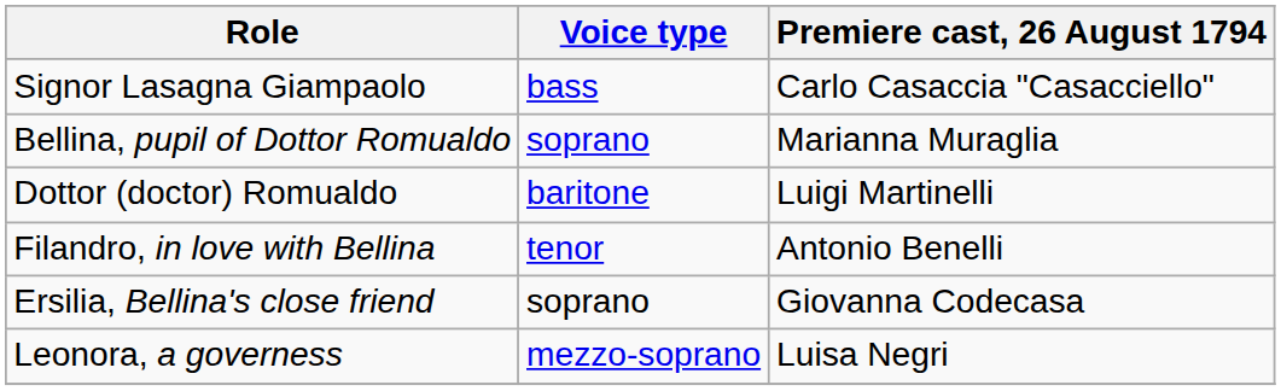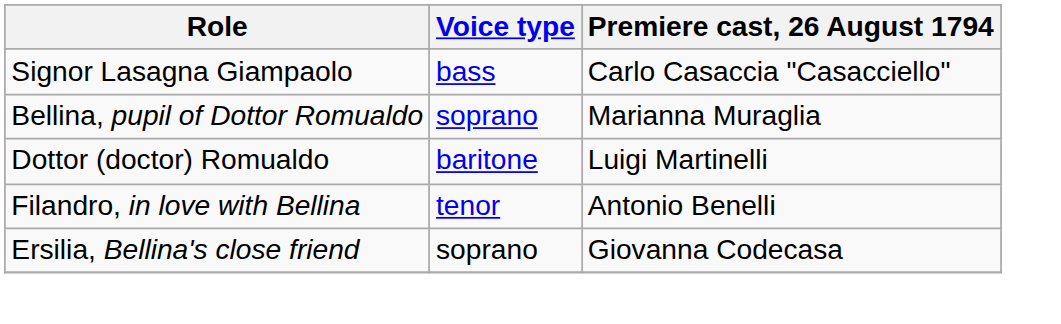- row: Leonora, a governess | mezzo-soprano | Luisa Negri
